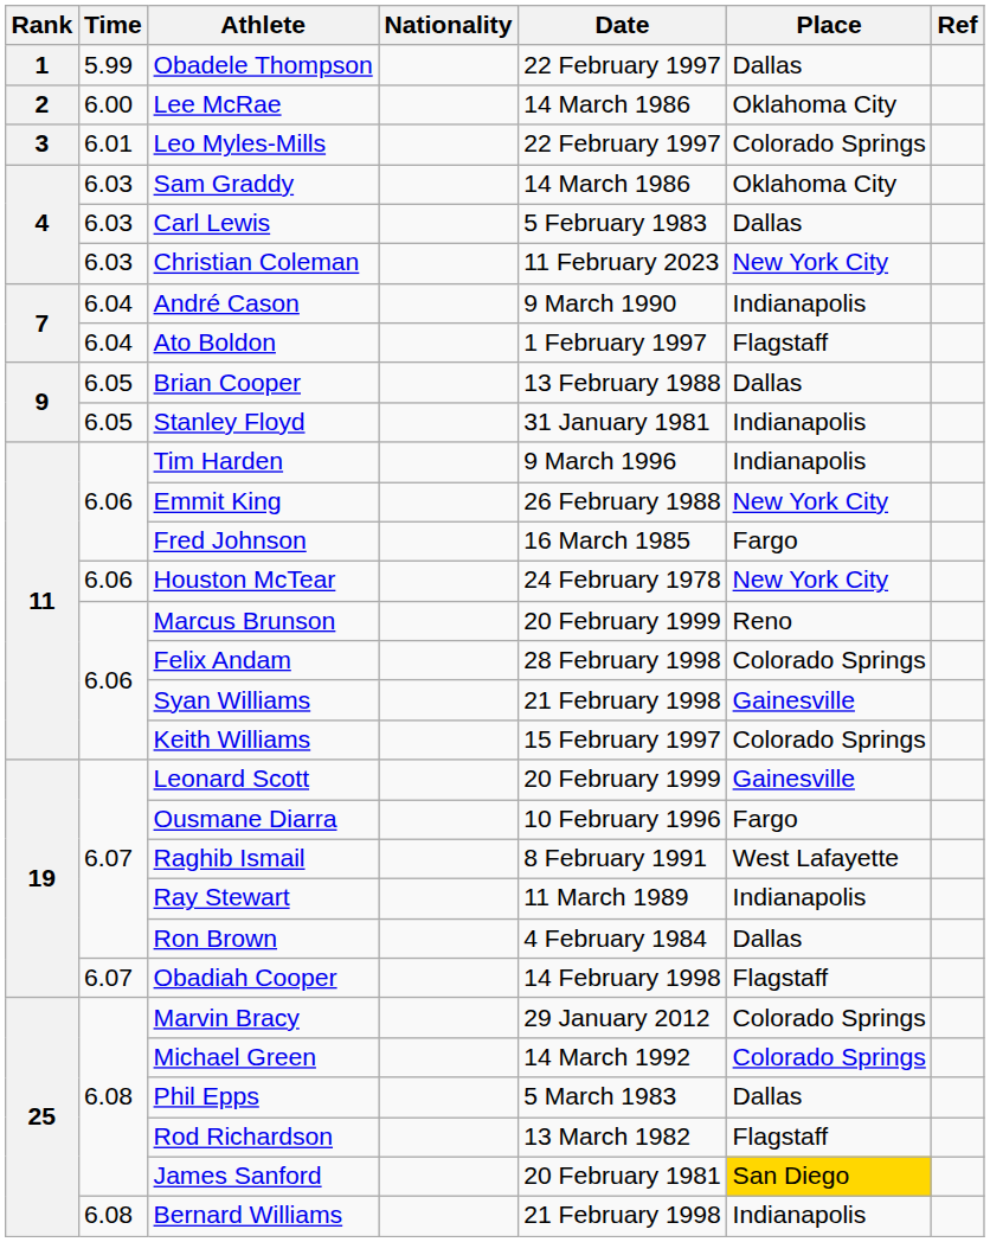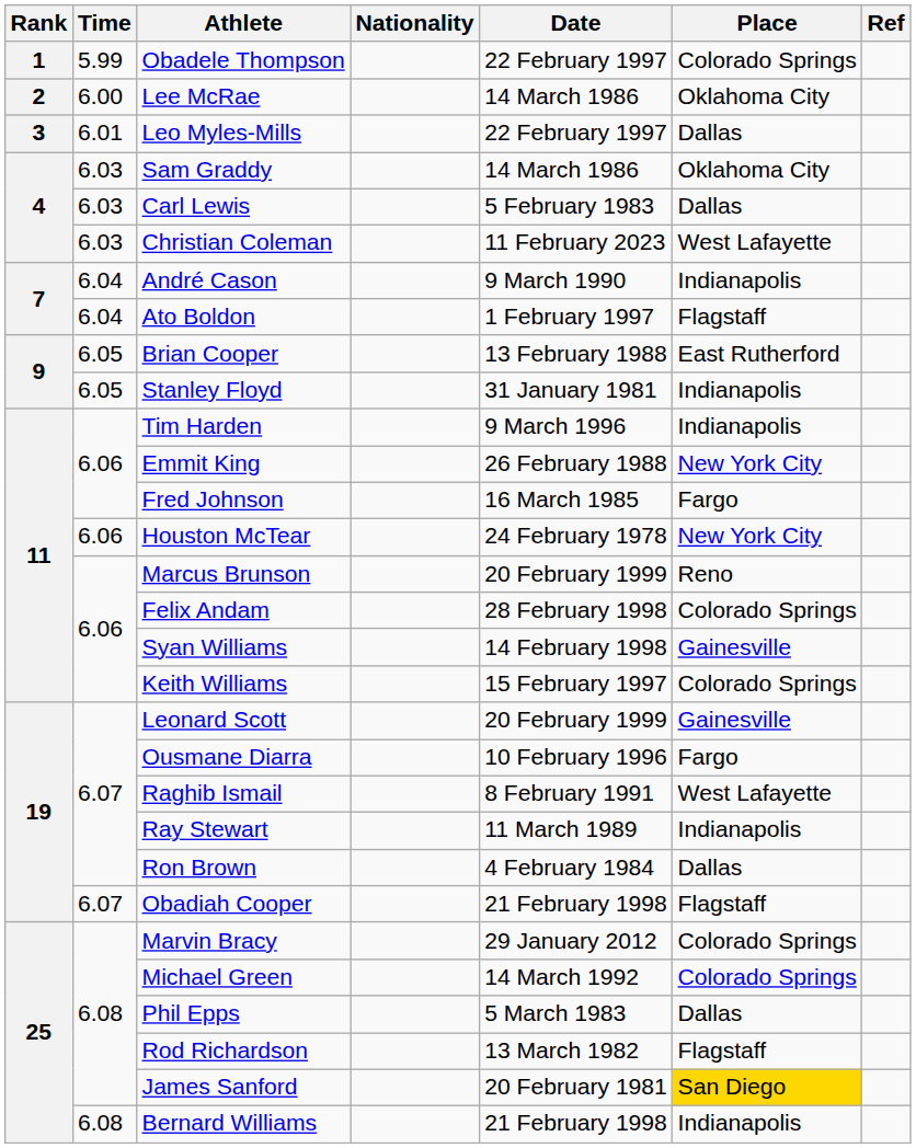Obadele Thompson | Place: Dallas -> Colorado Springs
Leo Myles-Mills | Place: Colorado Springs -> Dallas
Christian Coleman | Place: New York City -> West Lafayette
Brian Cooper | Place: Dallas -> East Rutherford
Syan Williams | Date: 21 February 1998 -> 14 February 1998
Obadiah Cooper | Date: 14 February 1998 -> 21 February 1998
